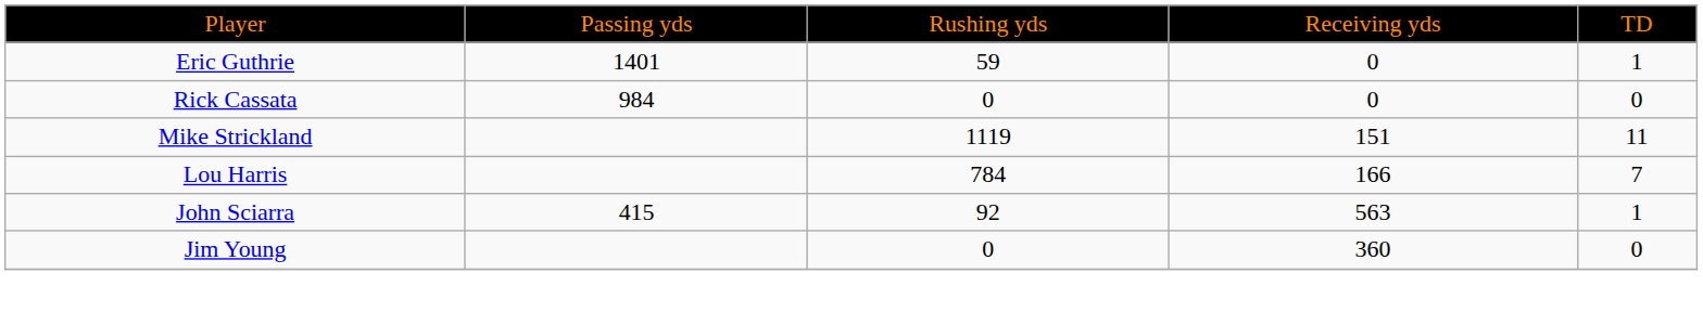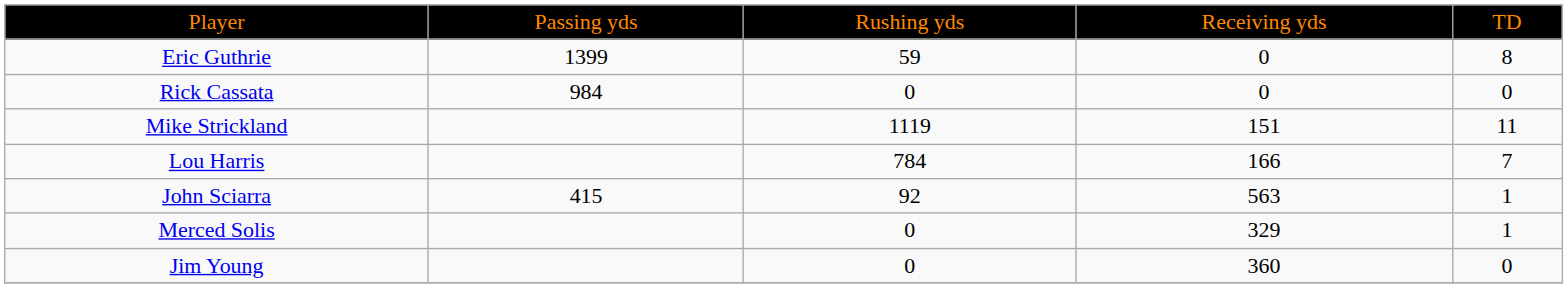Eric Guthrie | column 2: 1401 -> 1399
Eric Guthrie | column 5: 1 -> 8
+ row: Merced Solis | 0 | 329 | 1
